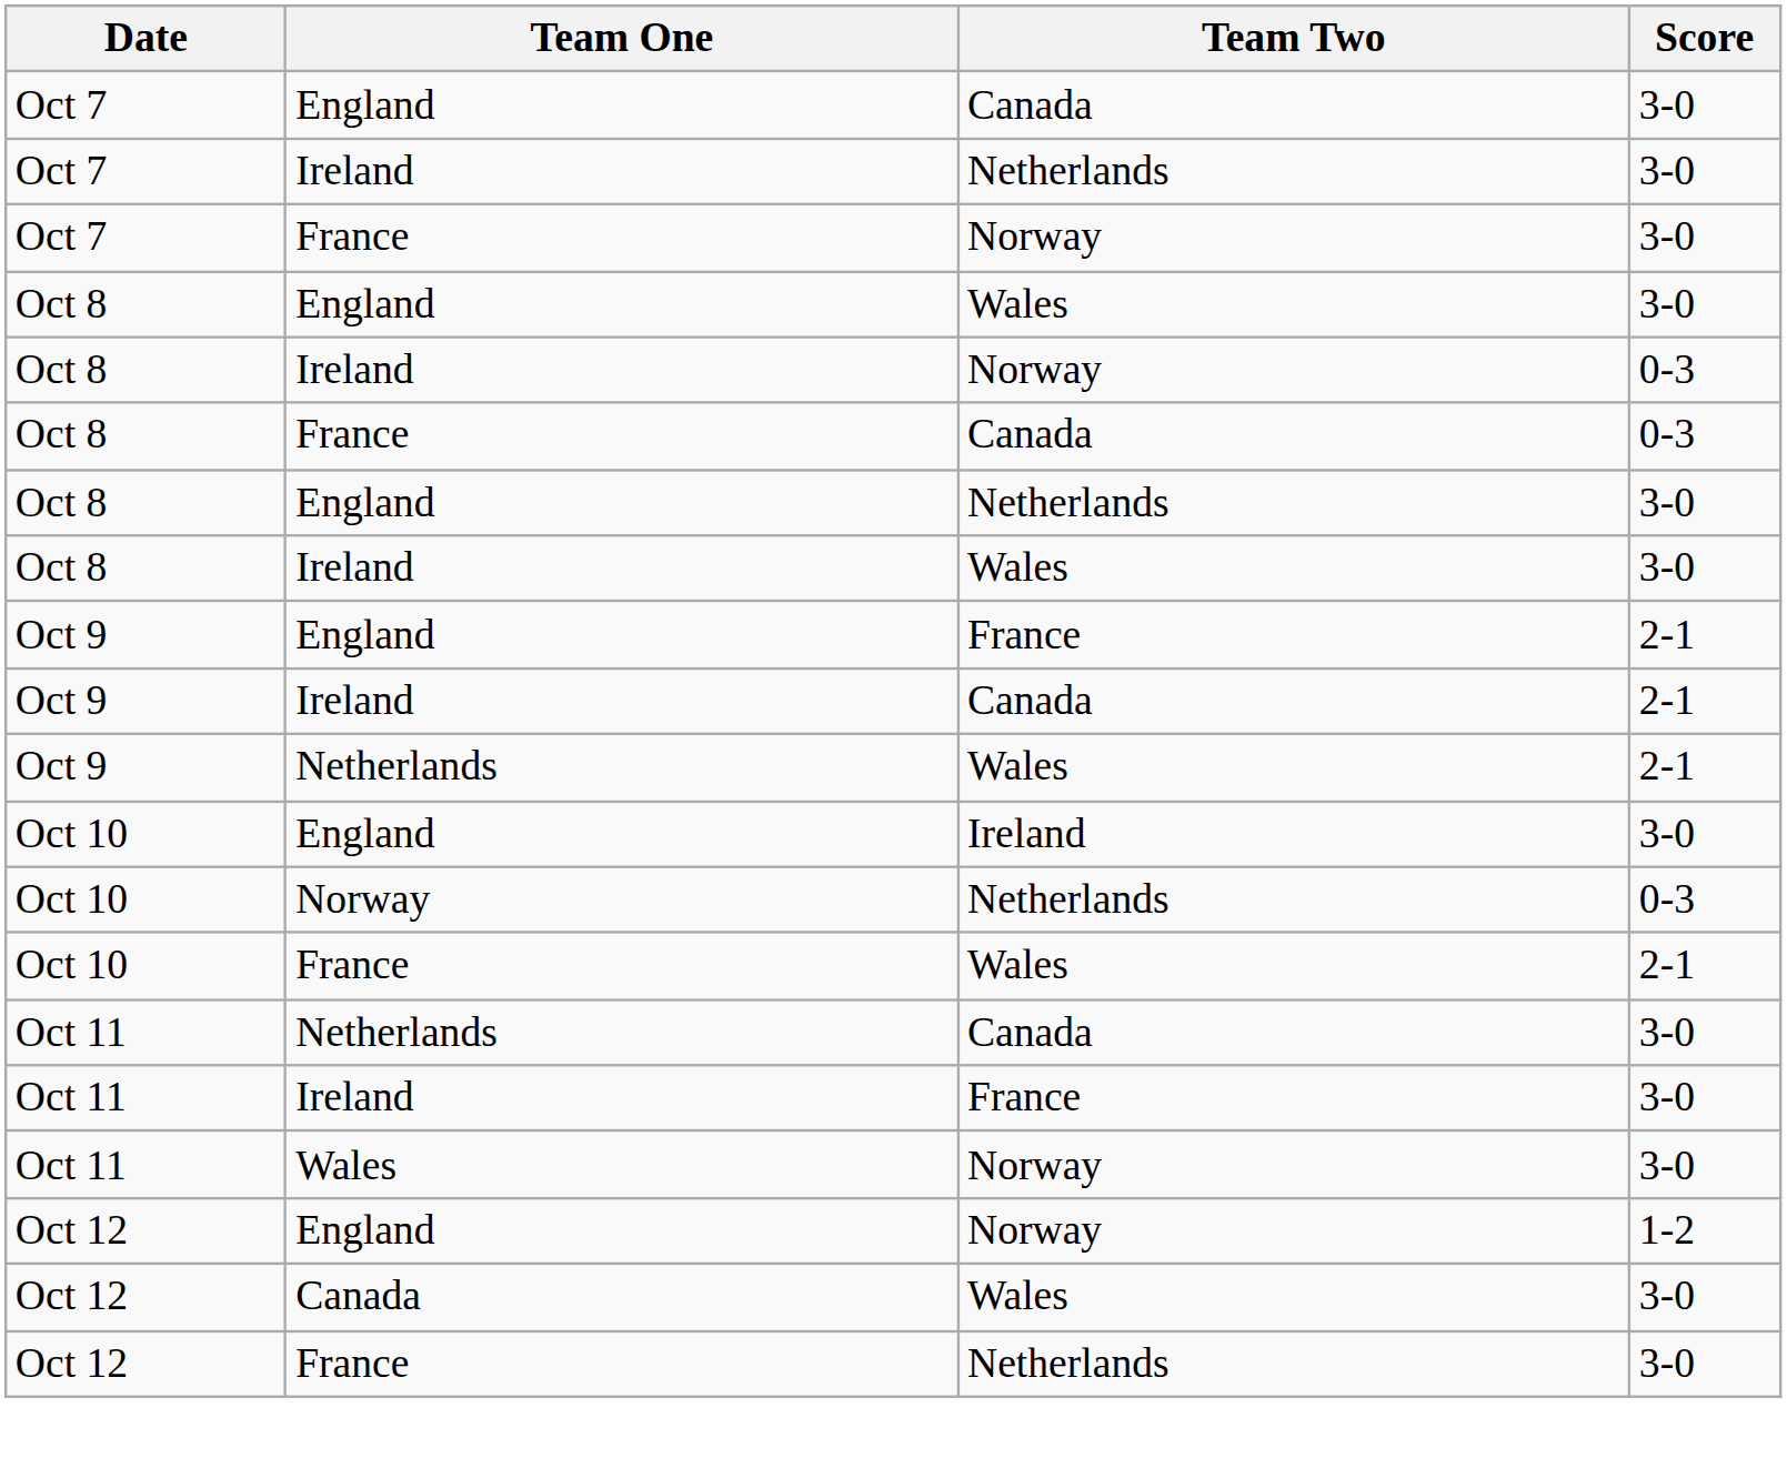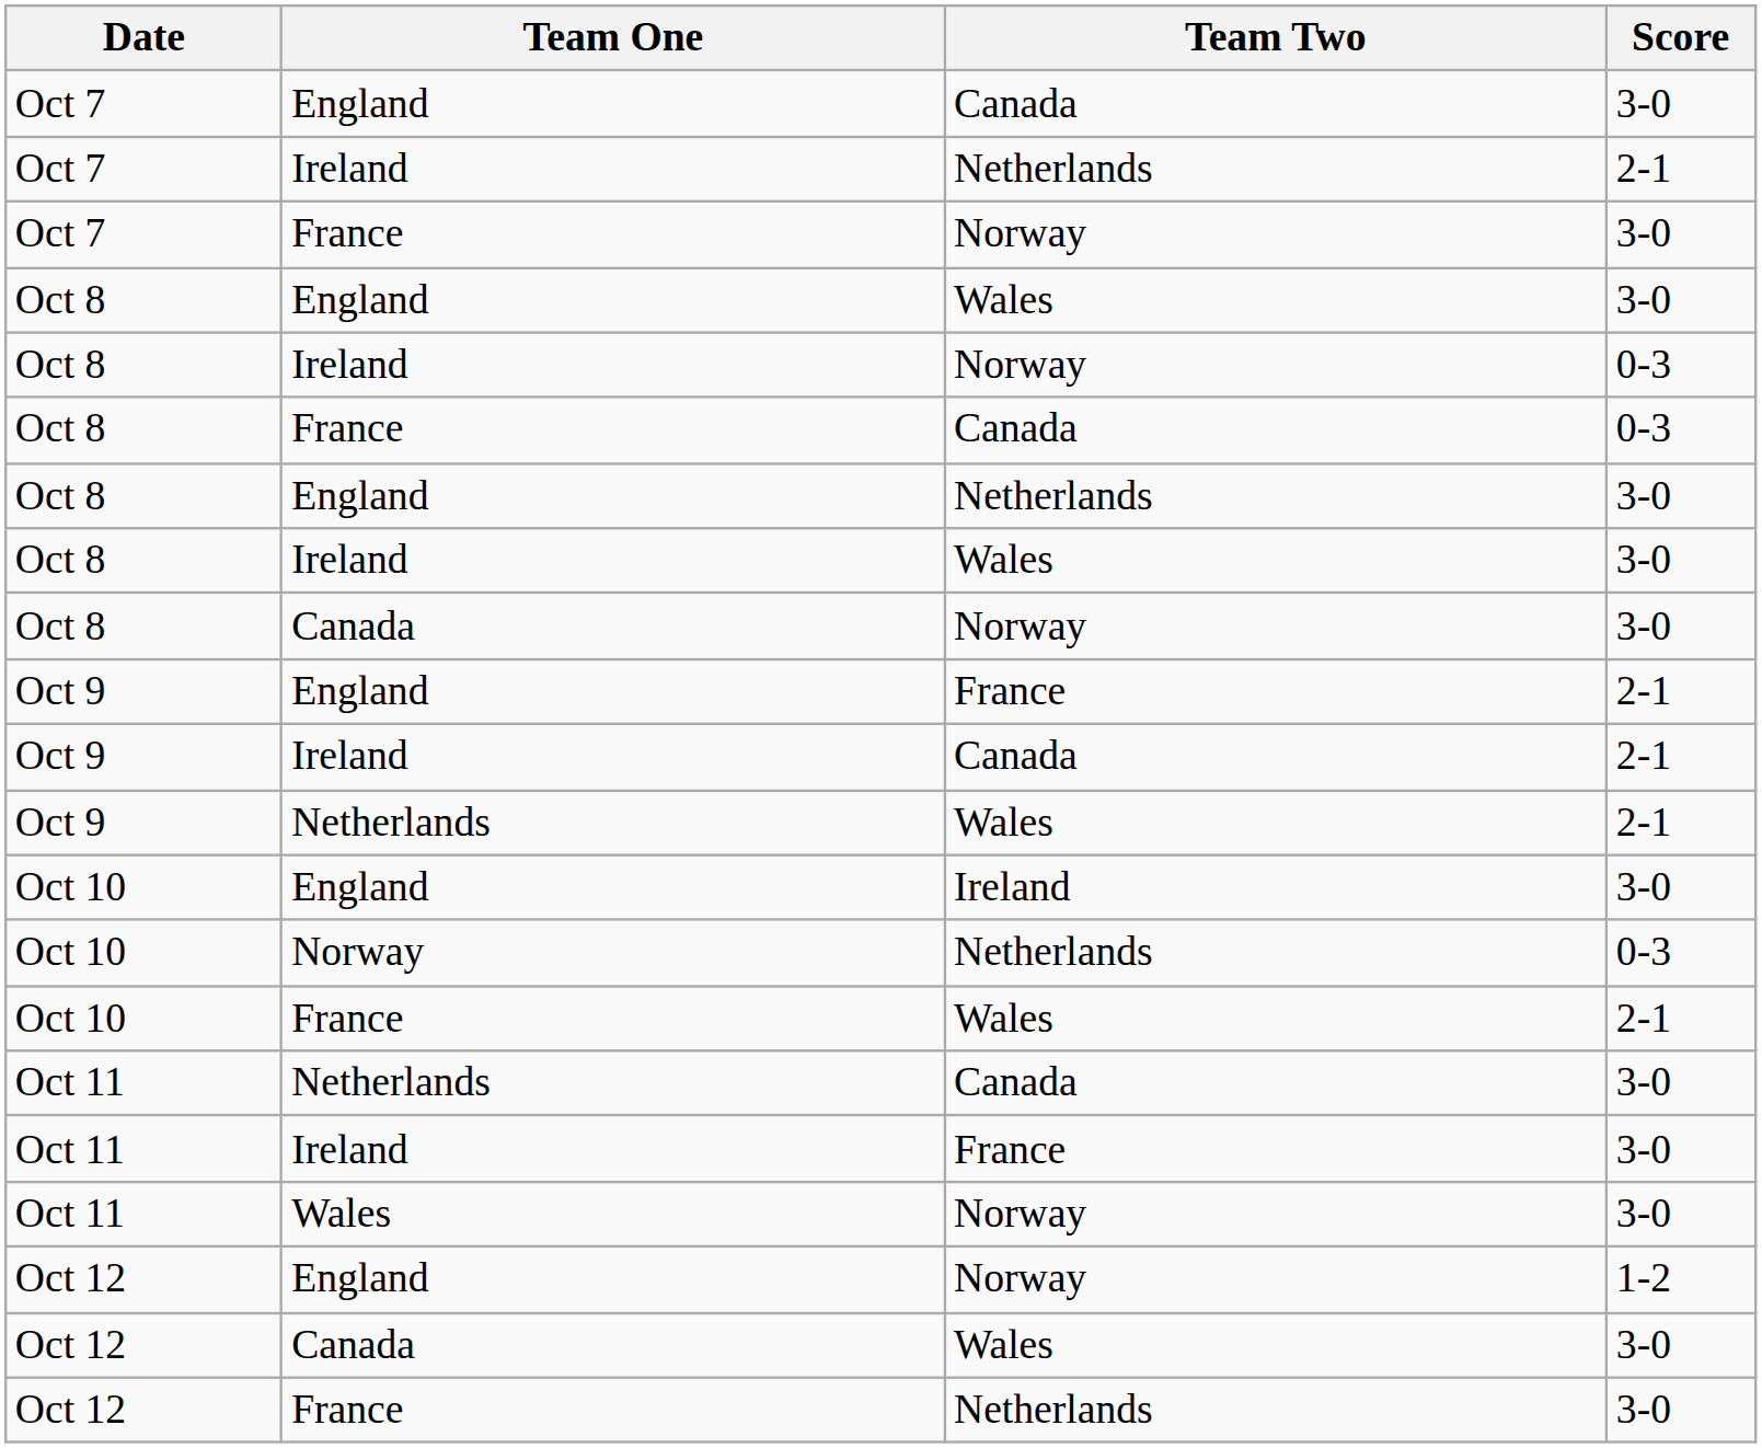Ireland / Netherlands | Score: 3-0 -> 2-1
+ row: Oct 8 | Canada | Norway | 3-0
